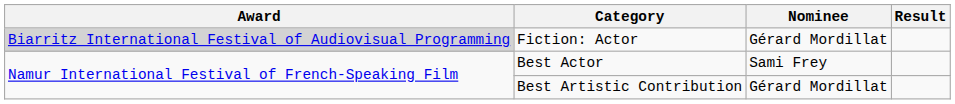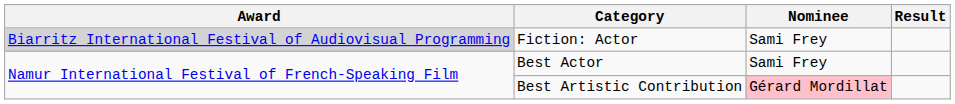Fiction: Actor | Nominee: Gérard Mordillat -> Sami Frey
Best Artistic Contribution | Nominee: no background -> pink background
